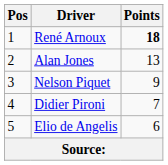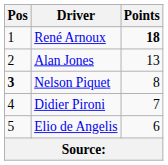Nelson Piquet | Pos: normal -> bold
Nelson Piquet | Points: 9 -> 8
